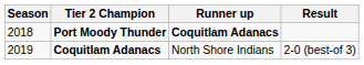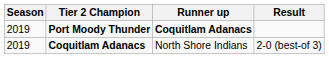Port Moody Thunder | Season: 2018 -> 2019
